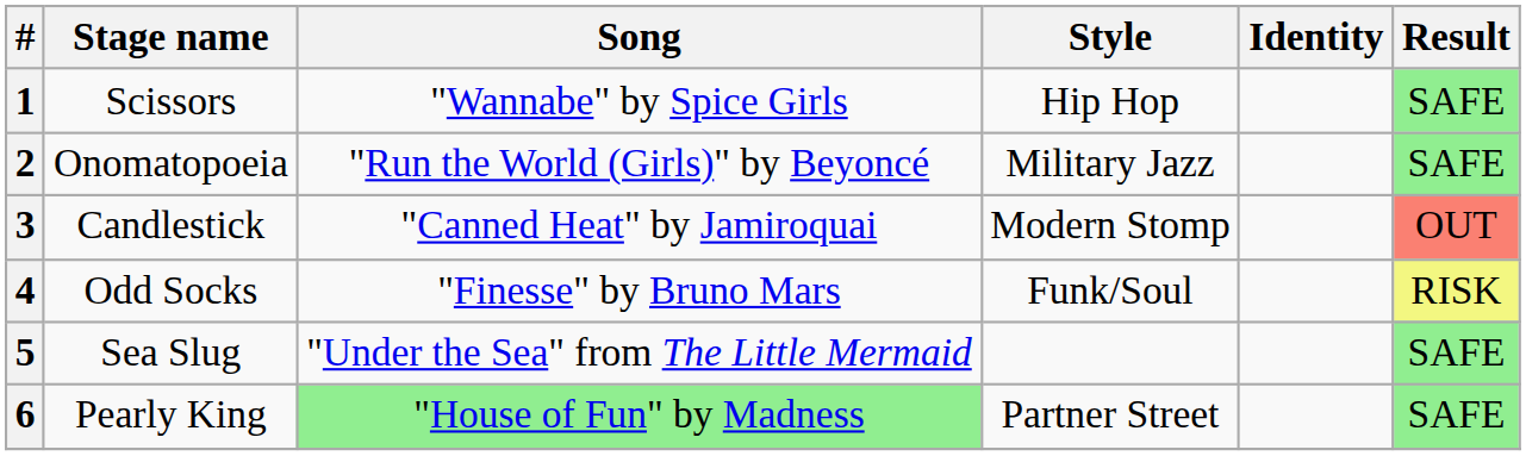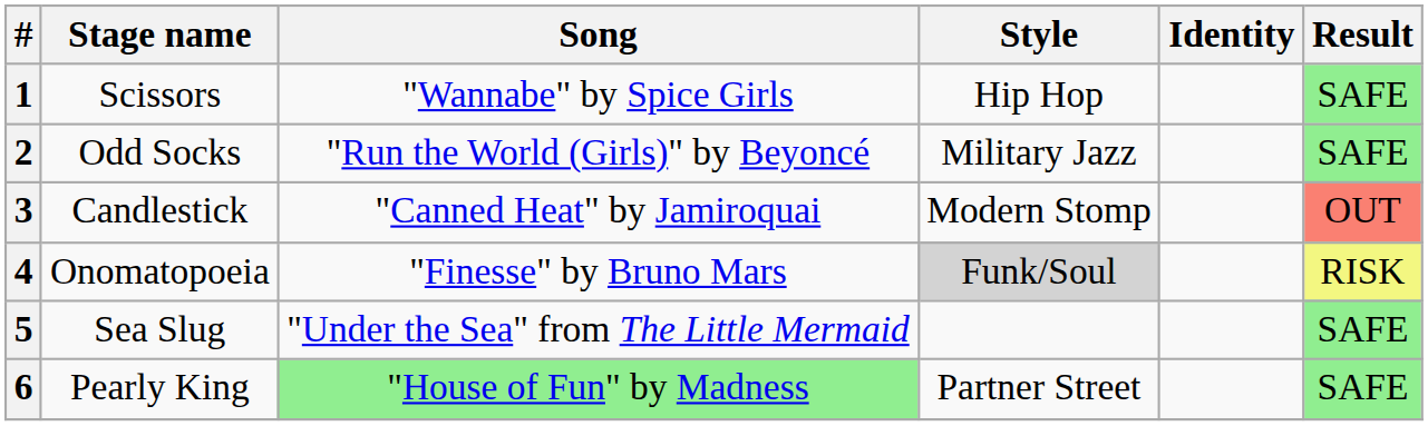2 | Stage name: Onomatopoeia -> Odd Socks
4 | Stage name: Odd Socks -> Onomatopoeia
4 | Style: no background -> lightgrey background
